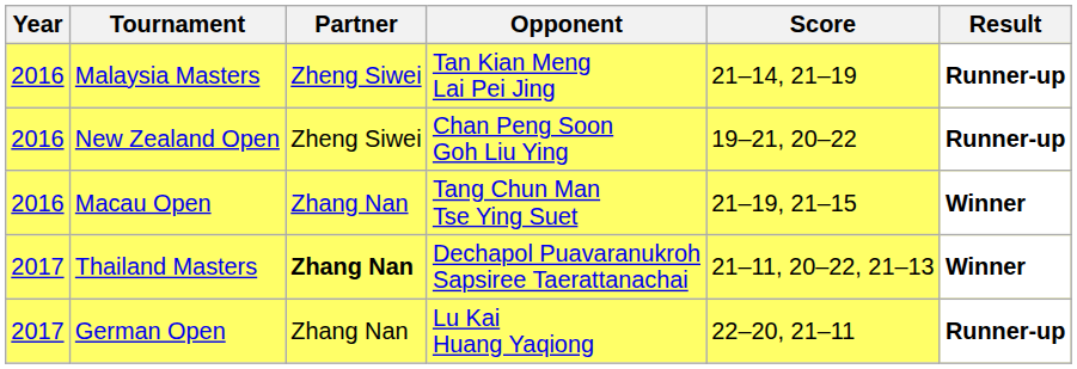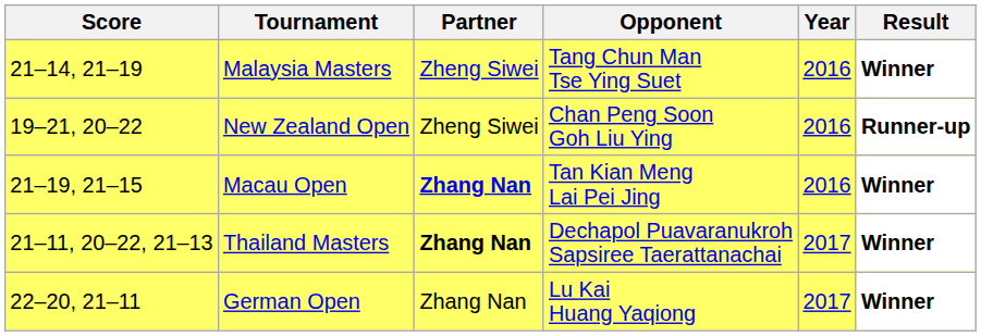columns swapped: Year <-> Score
Malaysia Masters | Opponent: Tan Kian Meng Lai Pei Jing -> Tang Chun Man Tse Ying Suet
Malaysia Masters | Result: Runner-up -> Winner
Macau Open | Partner: normal -> bold
Macau Open | Opponent: Tang Chun Man Tse Ying Suet -> Tan Kian Meng Lai Pei Jing
German Open | Result: Runner-up -> Winner
